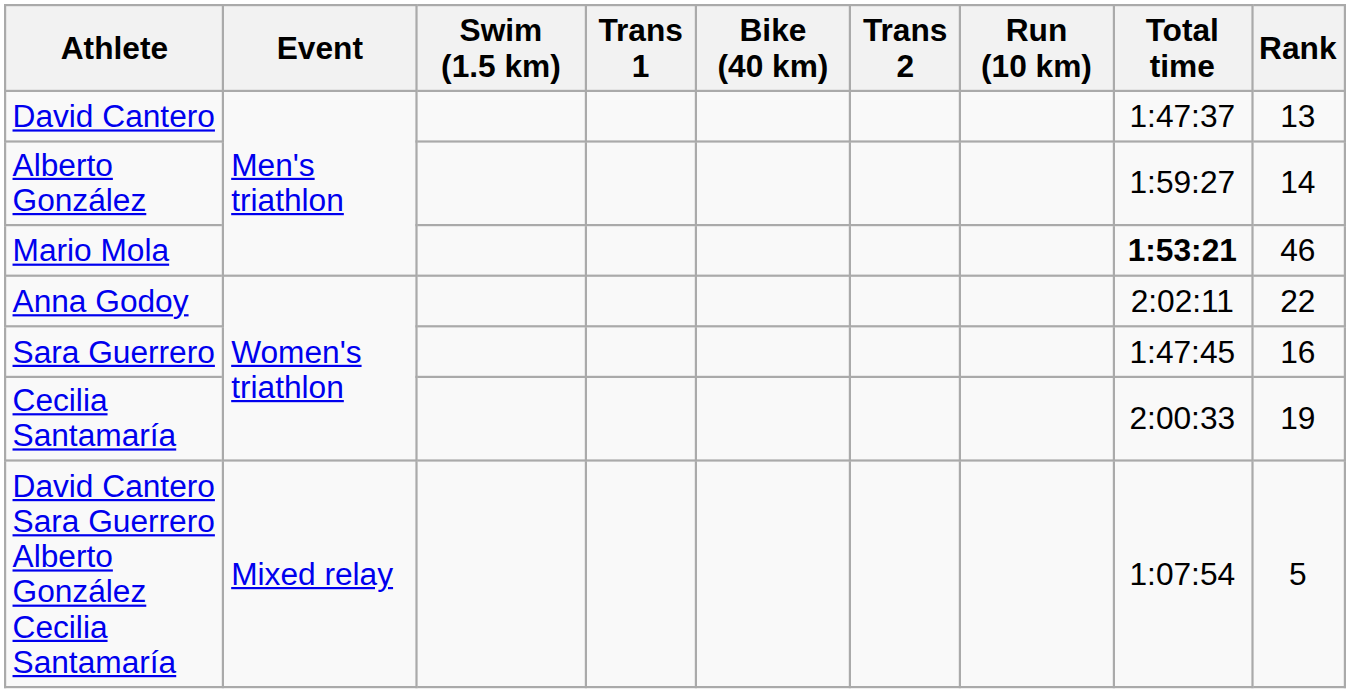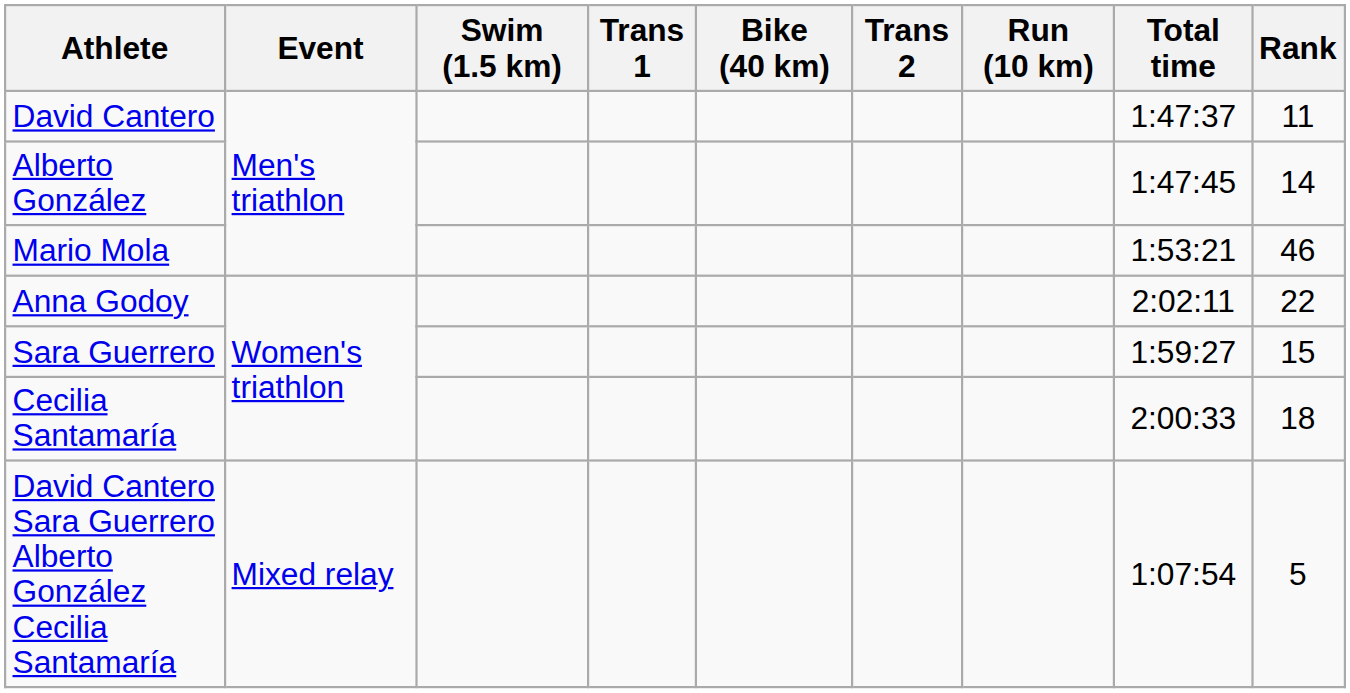David Cantero | Rank: 13 -> 11
Alberto González | Total time: 1:59:27 -> 1:47:45
Mario Mola | Total time: bold -> normal
Sara Guerrero | Total time: 1:47:45 -> 1:59:27
Sara Guerrero | Rank: 16 -> 15
Cecilia Santamaría | Rank: 19 -> 18
